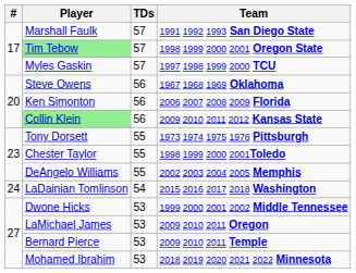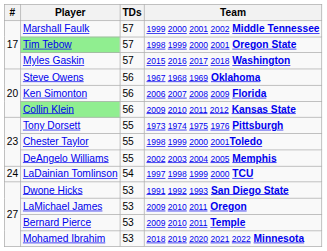Marshall Faulk | Team: 1991 1992 1993 San Diego State -> 1999 2000 2001 2002 Middle Tennessee
Myles Gaskin | Team: 1997 1998 1999 2000 TCU -> 2015 2016 2017 2018 Washington
LaDainian Tomlinson | Team: 2015 2016 2017 2018 Washington -> 1997 1998 1999 2000 TCU
Dwone Hicks | Team: 1999 2000 2001 2002 Middle Tennessee -> 1991 1992 1993 San Diego State
